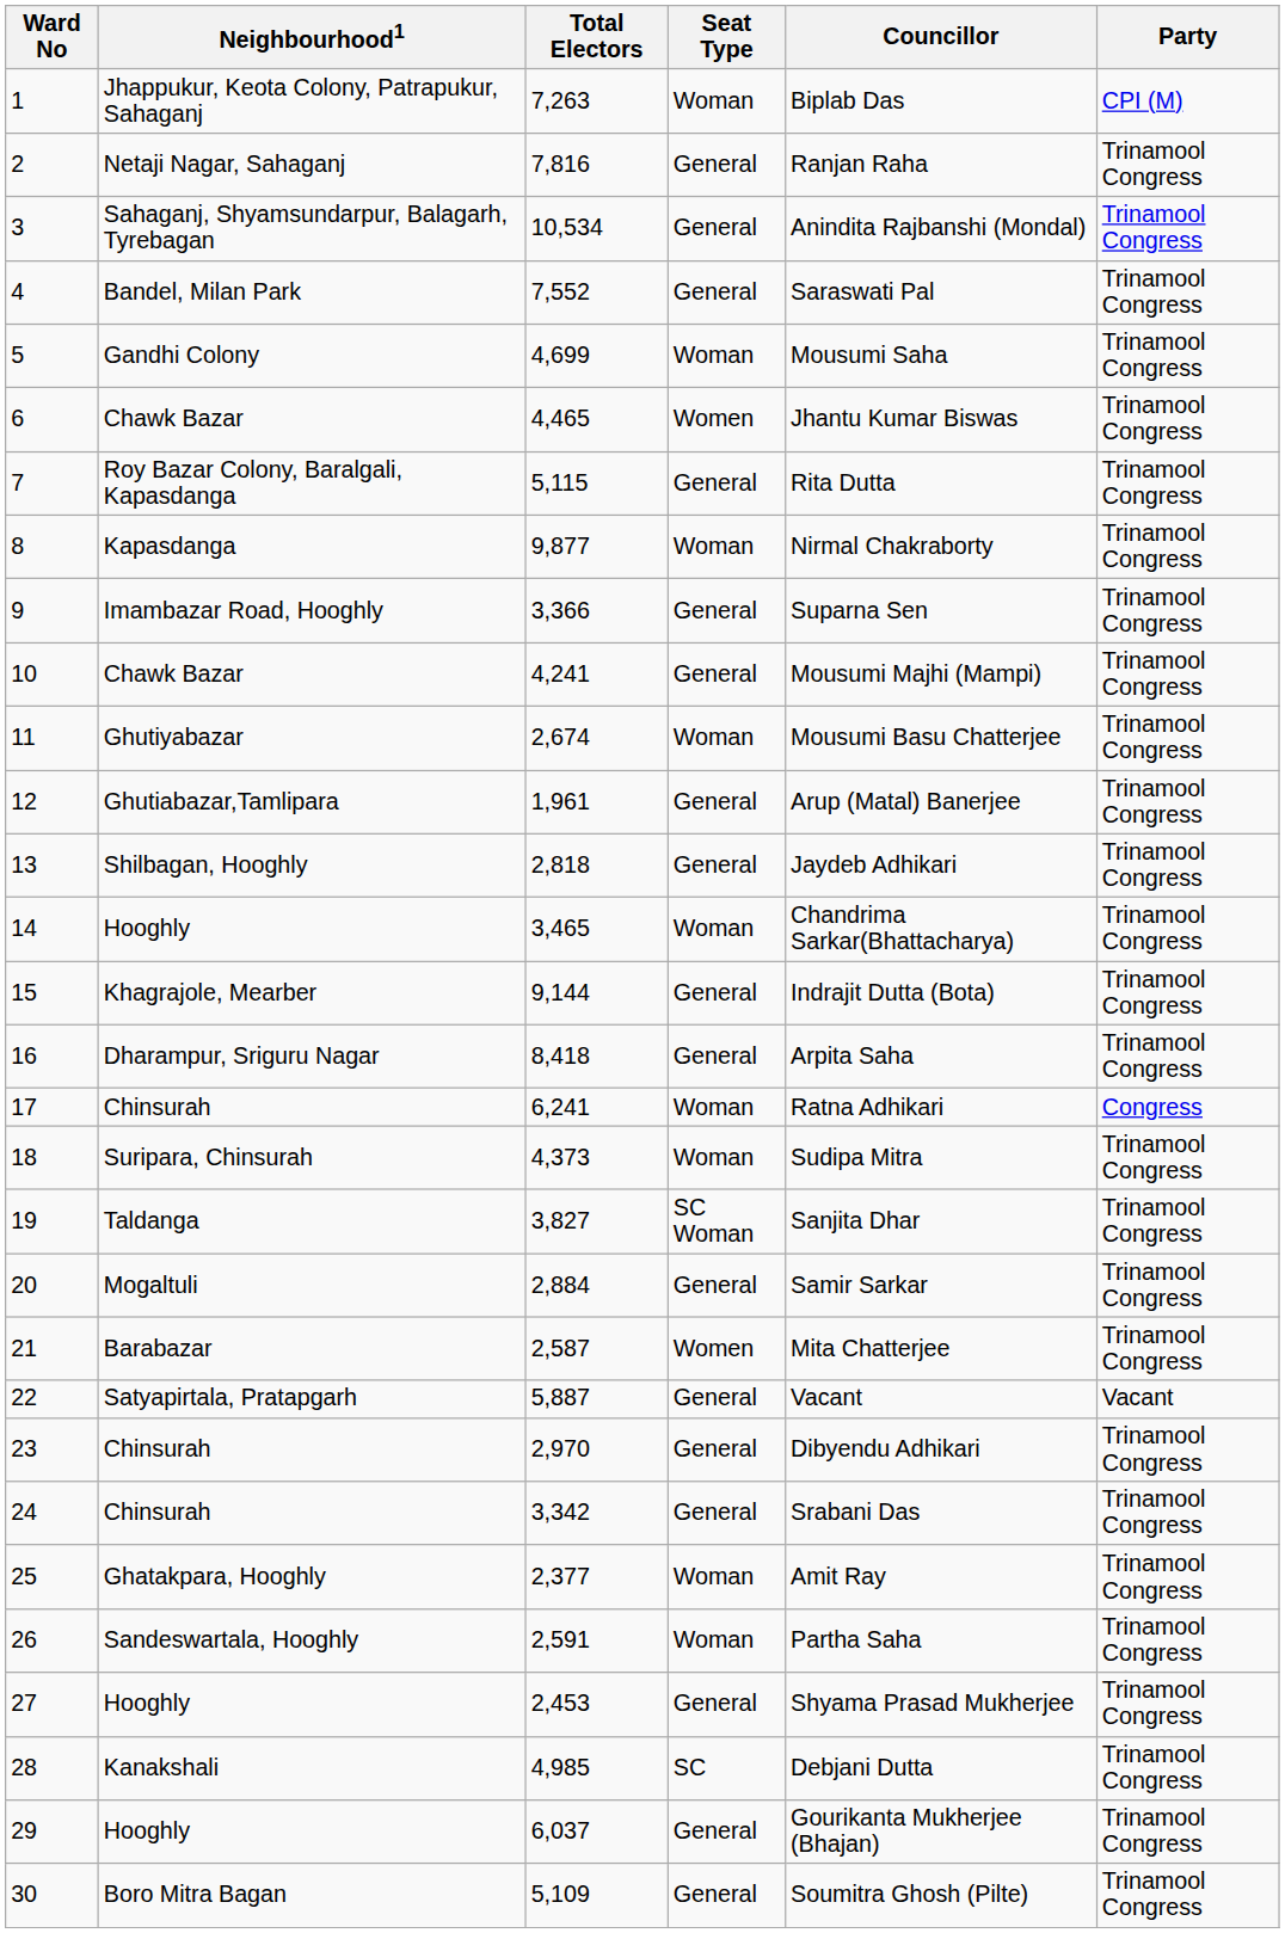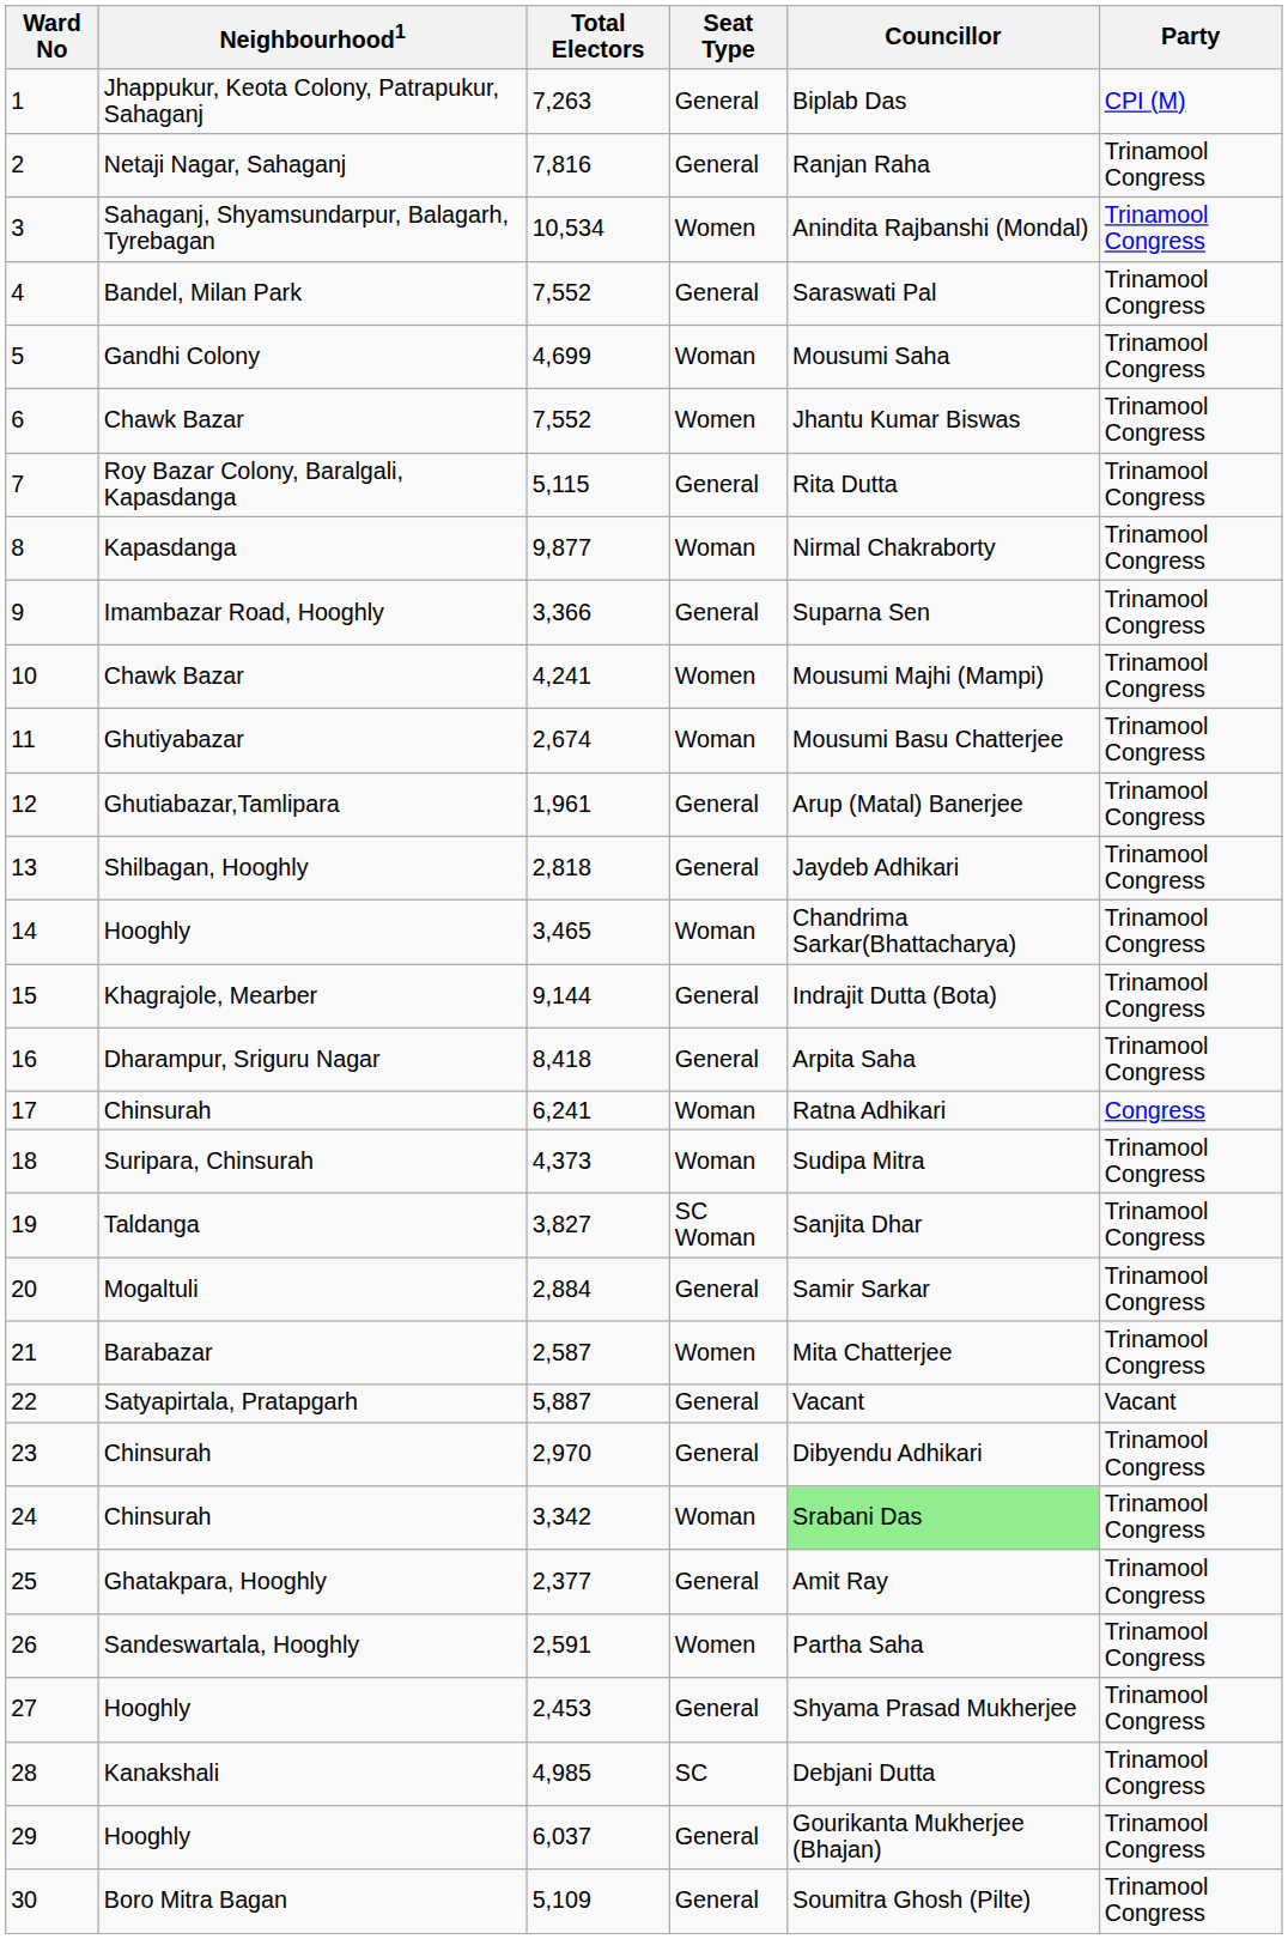1 | Seat Type: Woman -> General
3 | Seat Type: General -> Women
6 | Total Electors: 4,465 -> 7,552
10 | Seat Type: General -> Women
24 | Seat Type: General -> Woman
24 | Councillor: no background -> lightgreen background
25 | Seat Type: Woman -> General
26 | Seat Type: Woman -> Women
